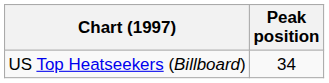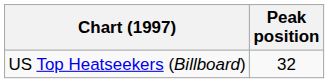US Top Heatseekers (Billboard) | Peak position: 34 -> 32
